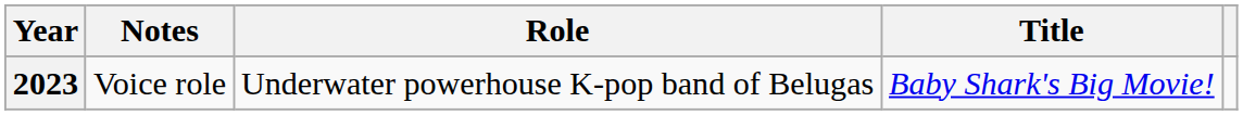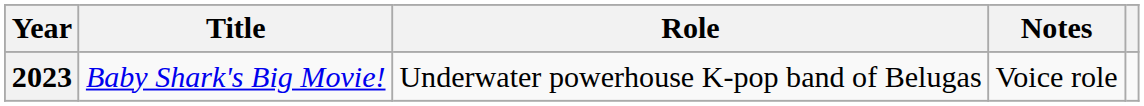columns swapped: Title <-> Notes
